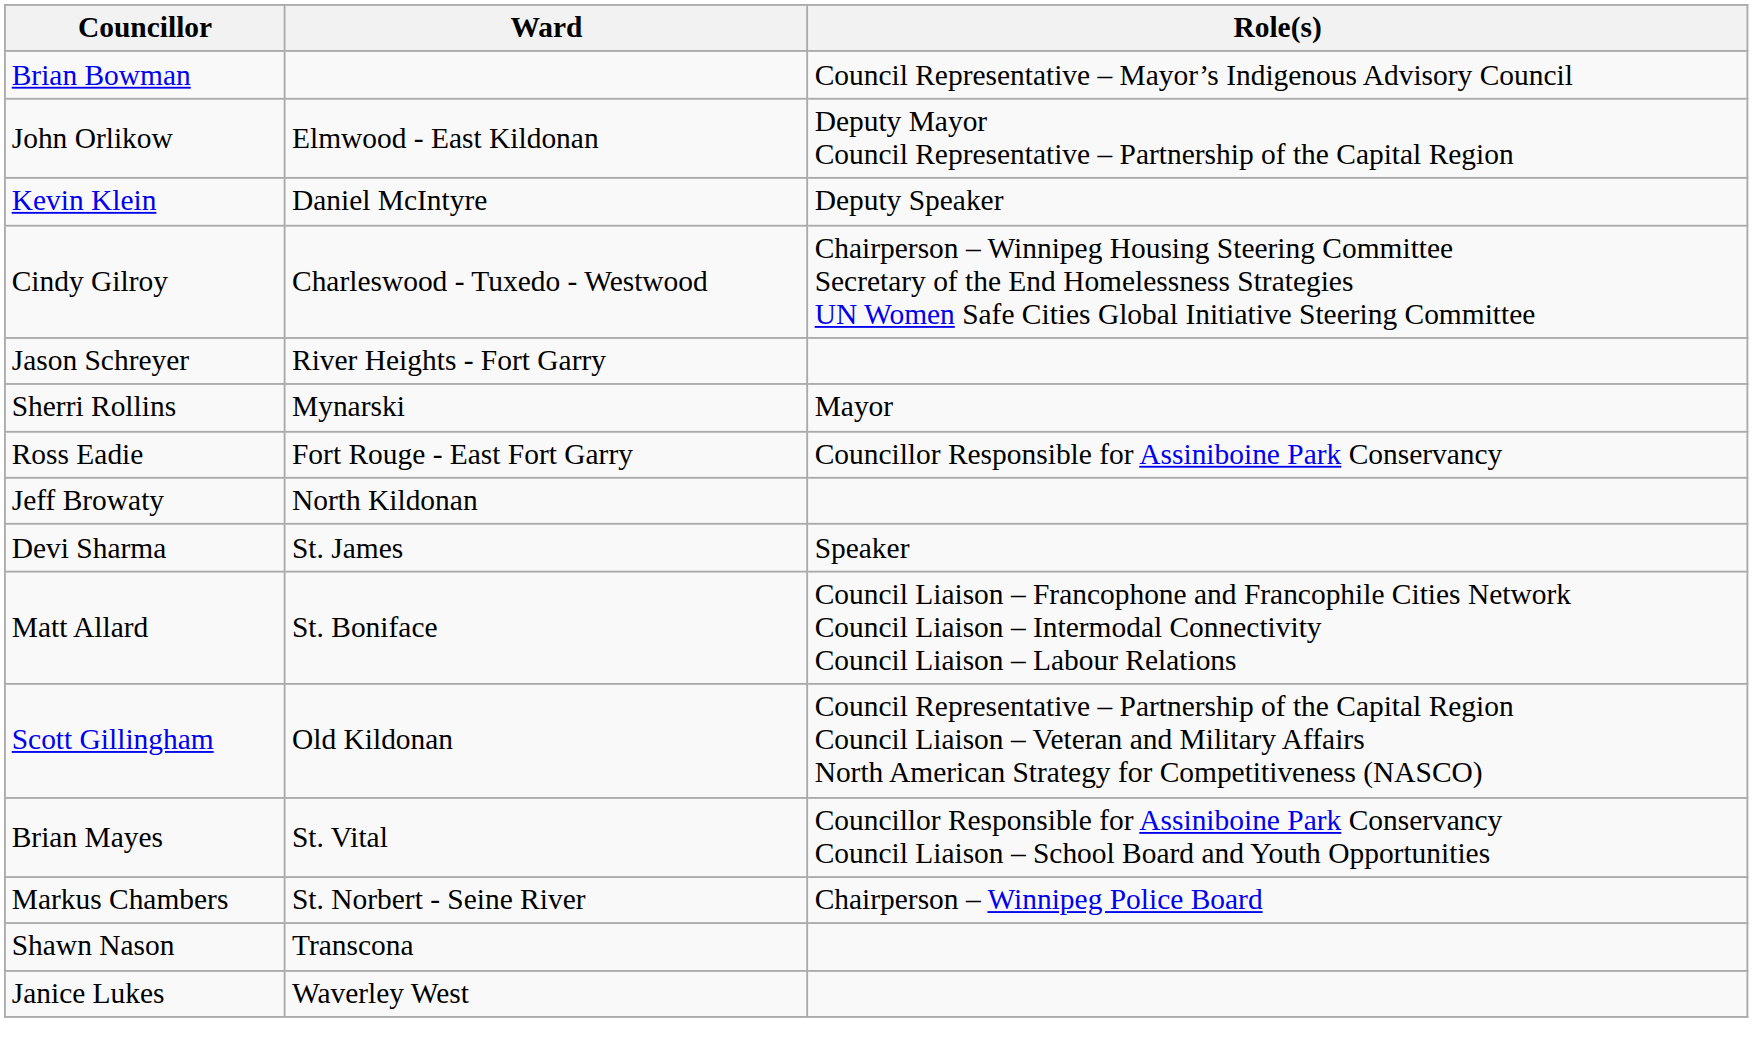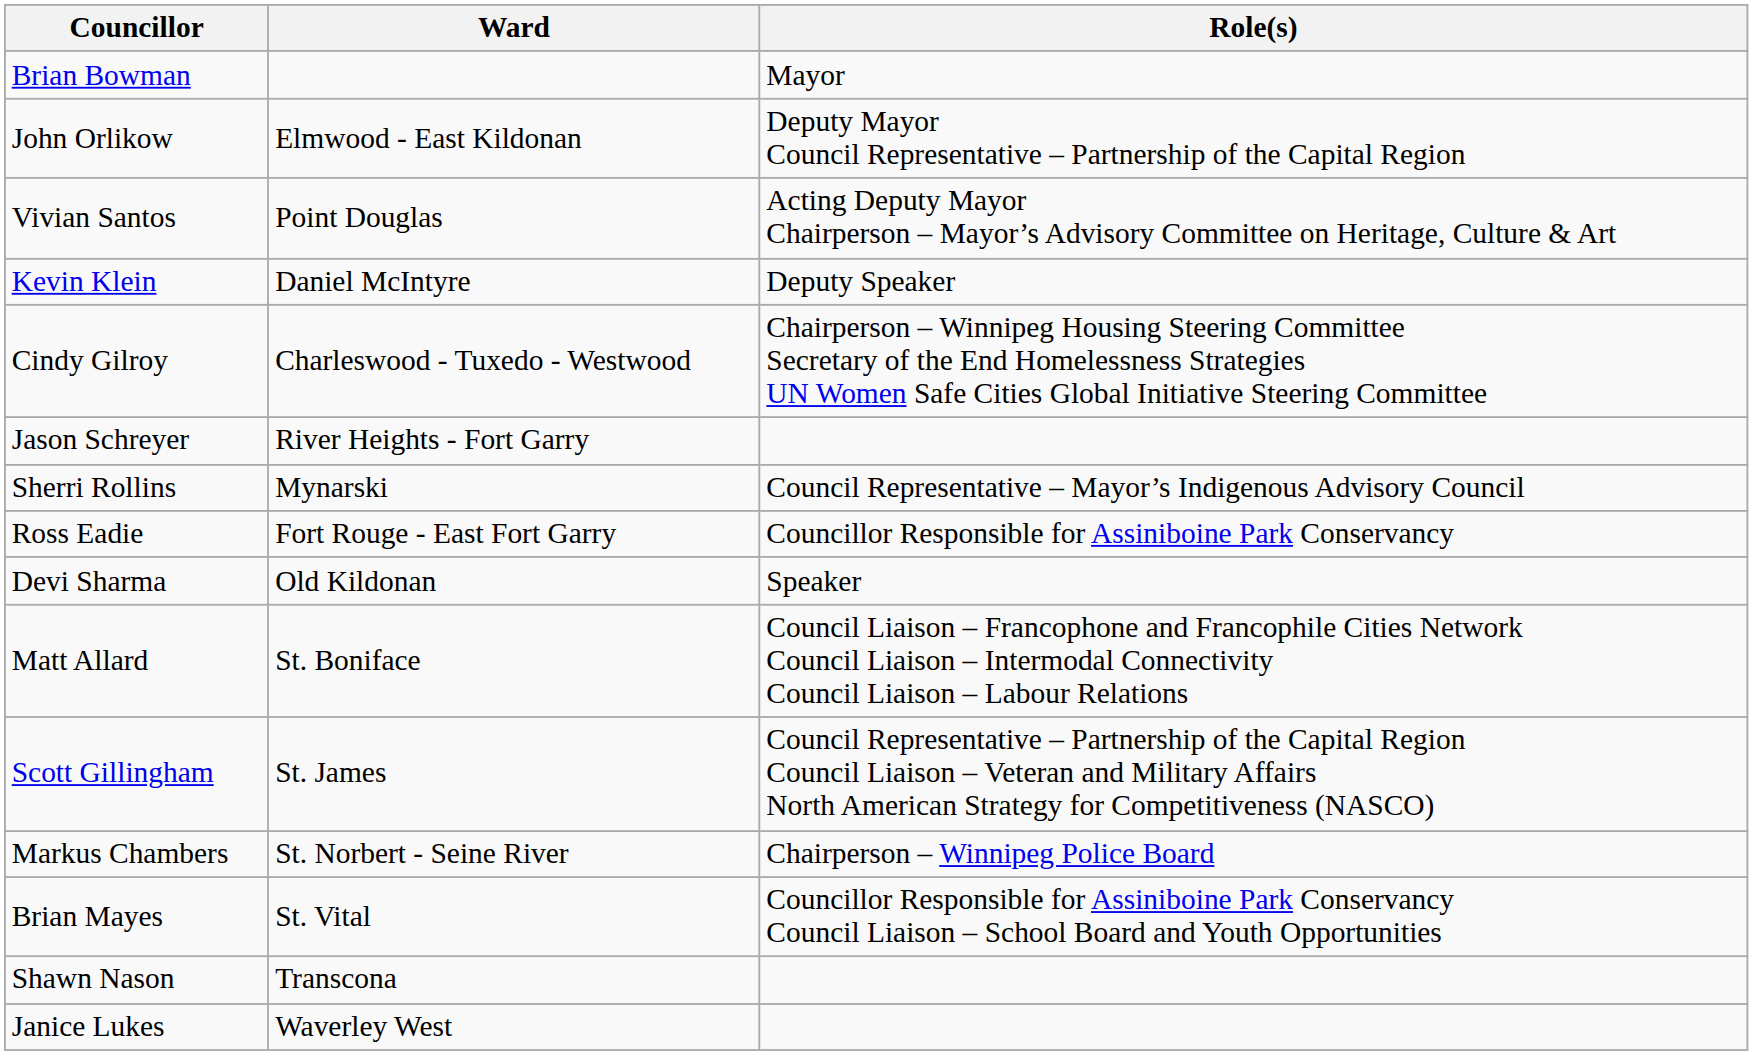Brian Bowman | Role(s): Council Representative – Mayor’s Indigenous Advisory Council -> Mayor
+ row: Vivian Santos | Point Douglas | Acting Deputy Mayor Chairperson – Mayor’s Advisory Committee on Heritage, Culture & Art
Sherri Rollins | Role(s): Mayor -> Council Representative – Mayor’s Indigenous Advisory Council
- row: Jeff Browaty | North Kildonan
Devi Sharma | Ward: St. James -> Old Kildonan
Scott Gillingham | Ward: Old Kildonan -> St. James
rows swapped: Markus Chambers <-> Brian Mayes
